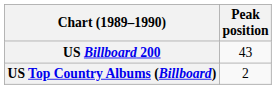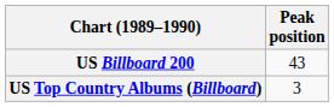US Top Country Albums (Billboard) | Peak position: 2 -> 3
